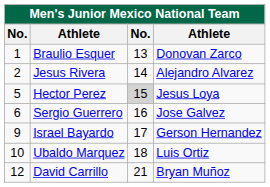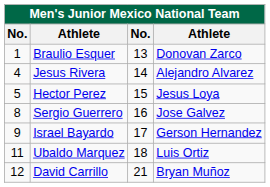Jesus Rivera | column 1: 2 -> 4
Hector Perez | column 3: lightgrey background -> no background
Sergio Guerrero | column 1: 6 -> 8
Ubaldo Marquez | column 1: 10 -> 11
